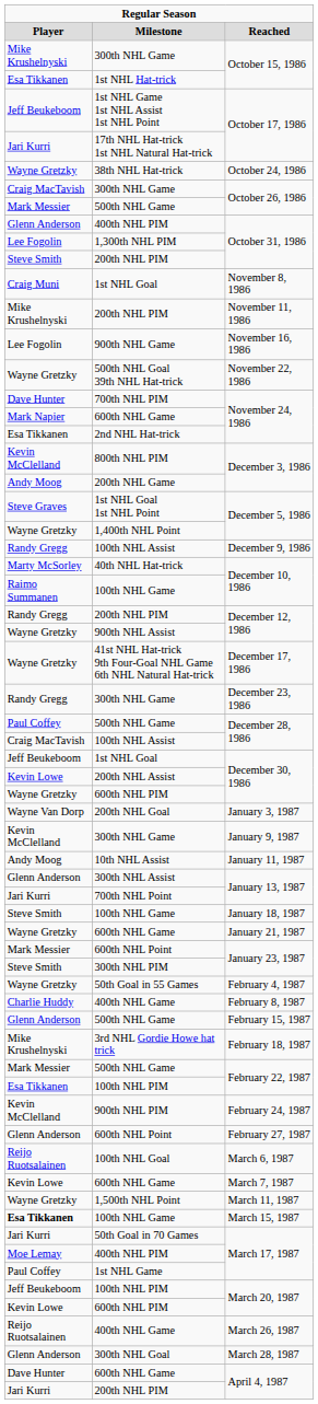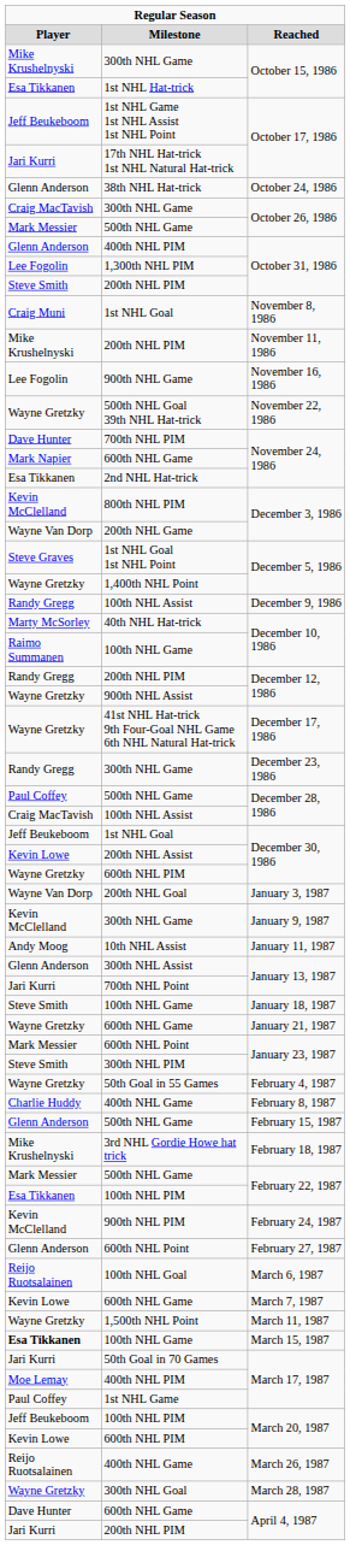38th NHL Hat-trick | column 1: Wayne Gretzky -> Glenn Anderson
200th NHL Game | column 1: Andy Moog -> Wayne Van Dorp
300th NHL Goal | column 1: Glenn Anderson -> Wayne Gretzky
